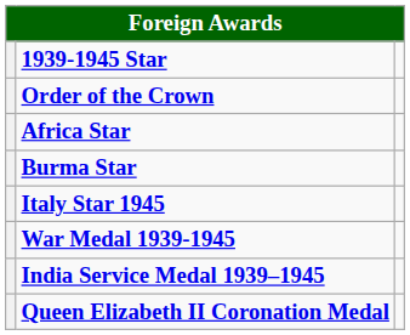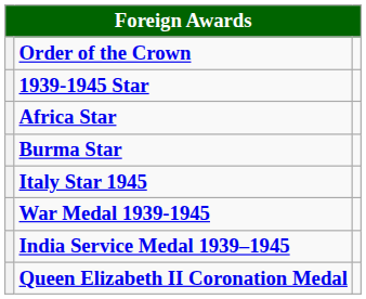rows swapped: Order of the Crown <-> 1939-1945 Star
